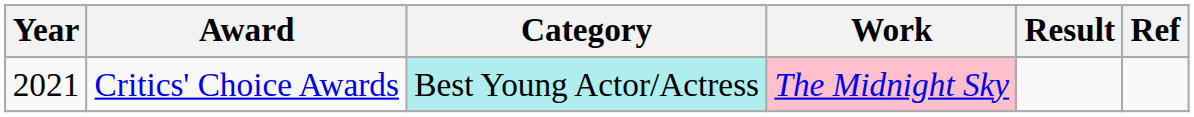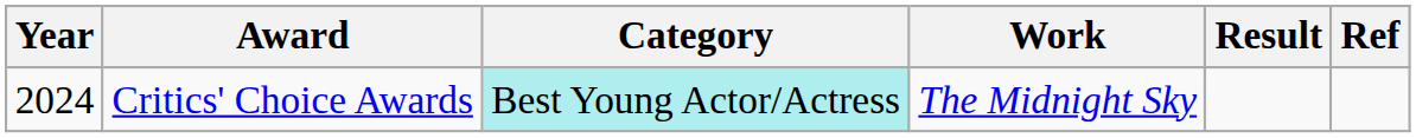Critics' Choice Awards | Year: 2021 -> 2024
Critics' Choice Awards | Work: pink background -> no background
